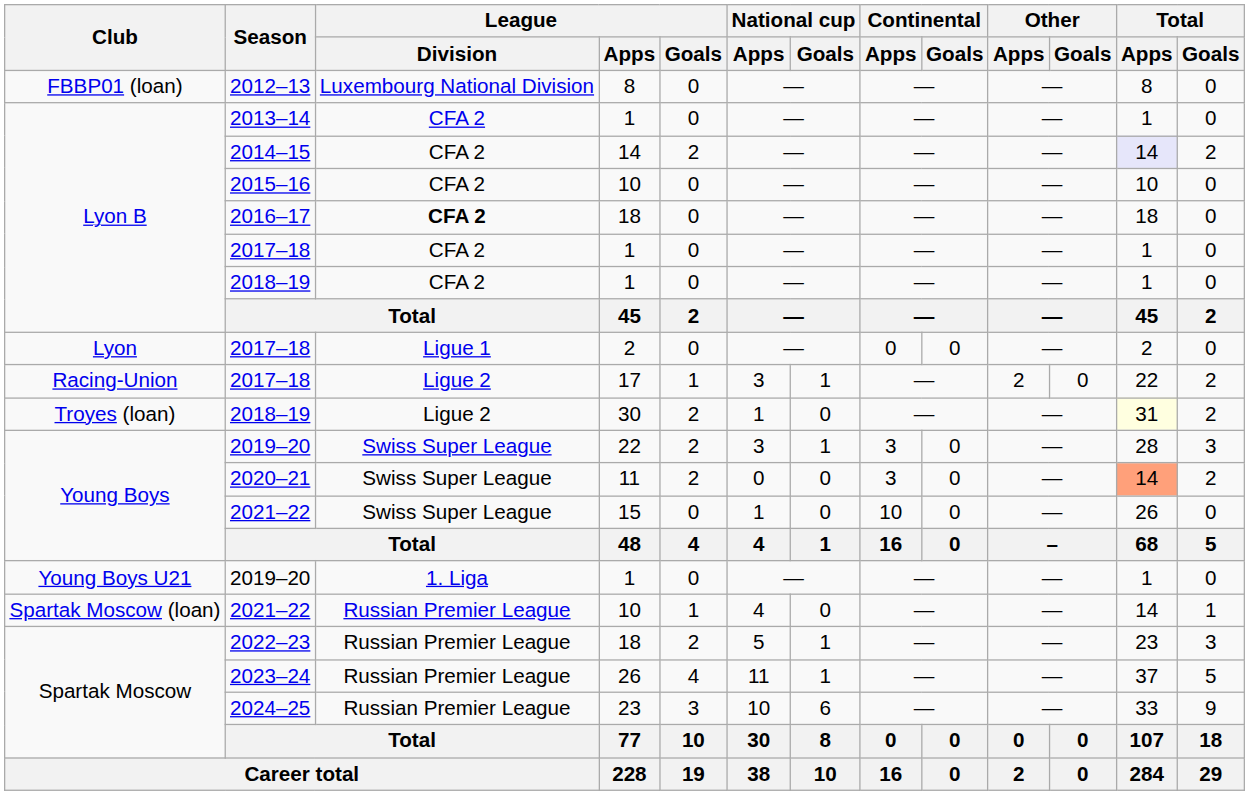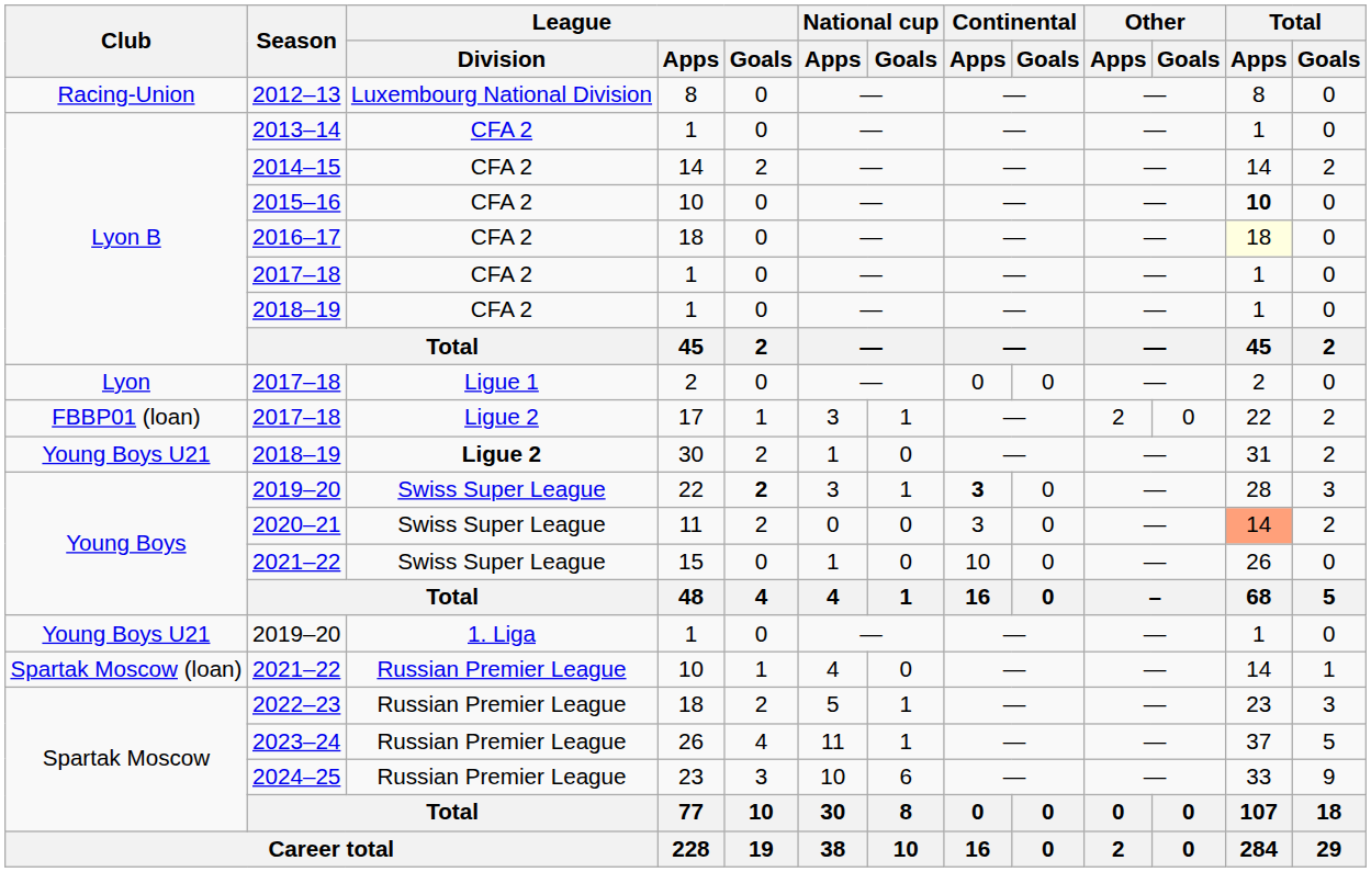2012–13 | Club: FBBP01 (loan) -> Racing-Union
2014–15 | Total / Apps: lavender background -> no background
2015–16 | Total / Apps: normal -> bold
2016–17 | League / Division: bold -> normal
2016–17 | Total / Apps: no background -> lightyellow background
2017–18 / 17 | Club: Racing-Union -> FBBP01 (loan)
2018–19 / 30 | Club: Troyes (loan) -> Young Boys U21
2018–19 / 30 | League / Division: normal -> bold
2018–19 / 30 | Total / Apps: lightyellow background -> no background
2019–20 / 22 | League / Goals: normal -> bold
2019–20 / 22 | Continental / Apps: normal -> bold
